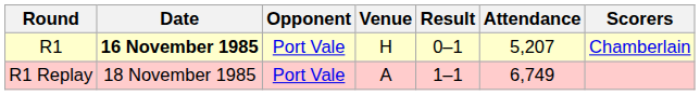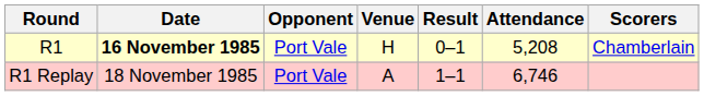R1 | Attendance: 5,207 -> 5,208
R1 Replay | Attendance: 6,749 -> 6,746
